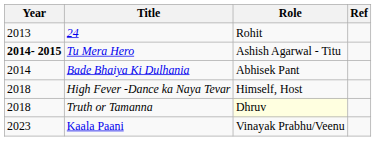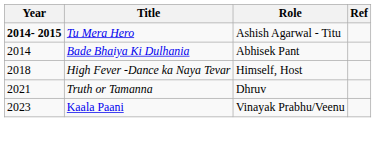- row: 2013 | 24 | Rohit
Truth or Tamanna | Year: 2018 -> 2021
Truth or Tamanna | Role: lightyellow background -> no background
